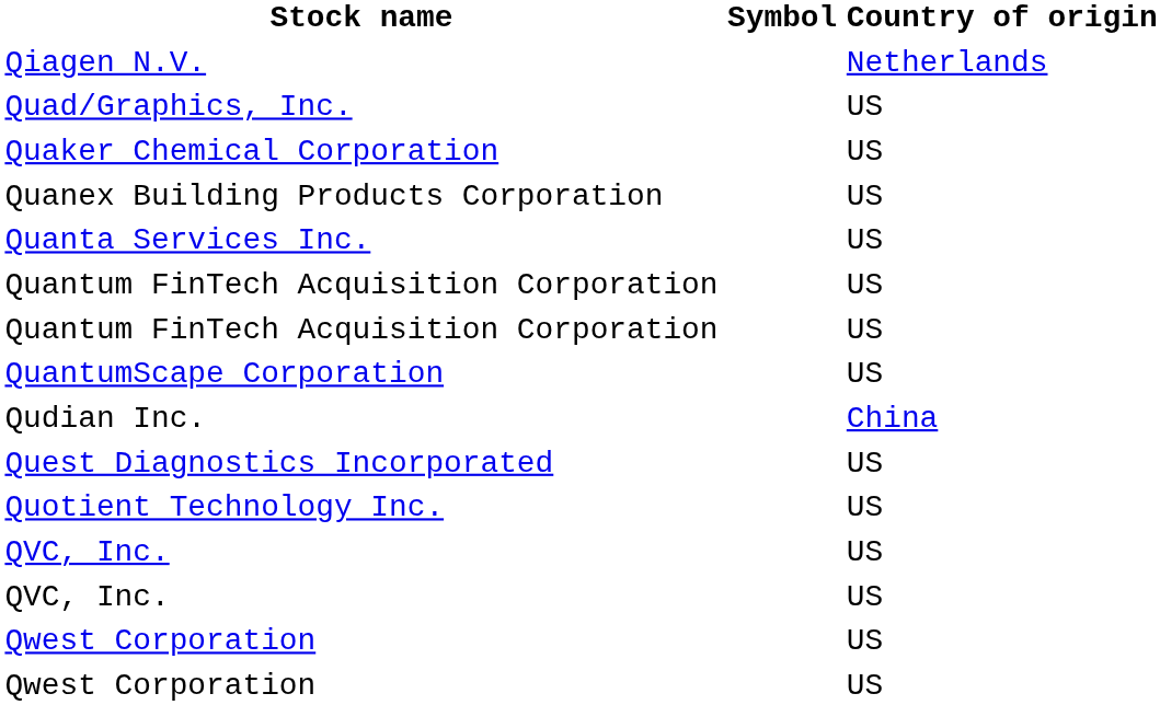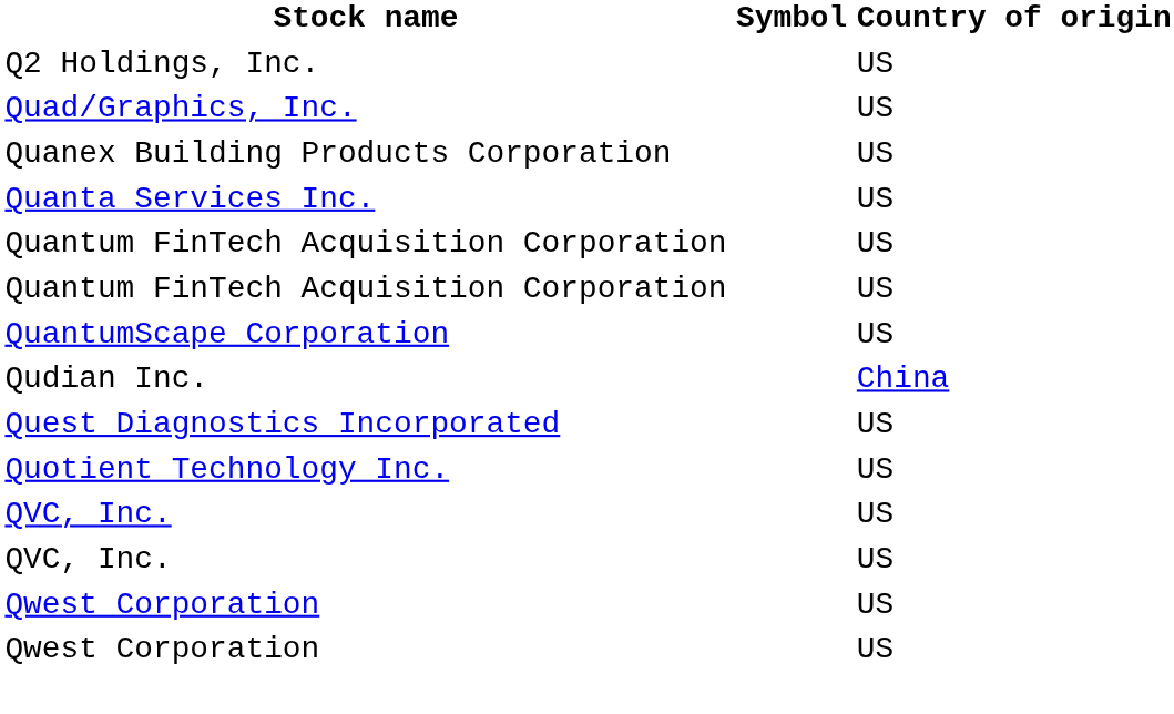+ row: Q2 Holdings, Inc. | US
- row: Qiagen N.V. | Netherlands
- row: Quaker Chemical Corporation | US
